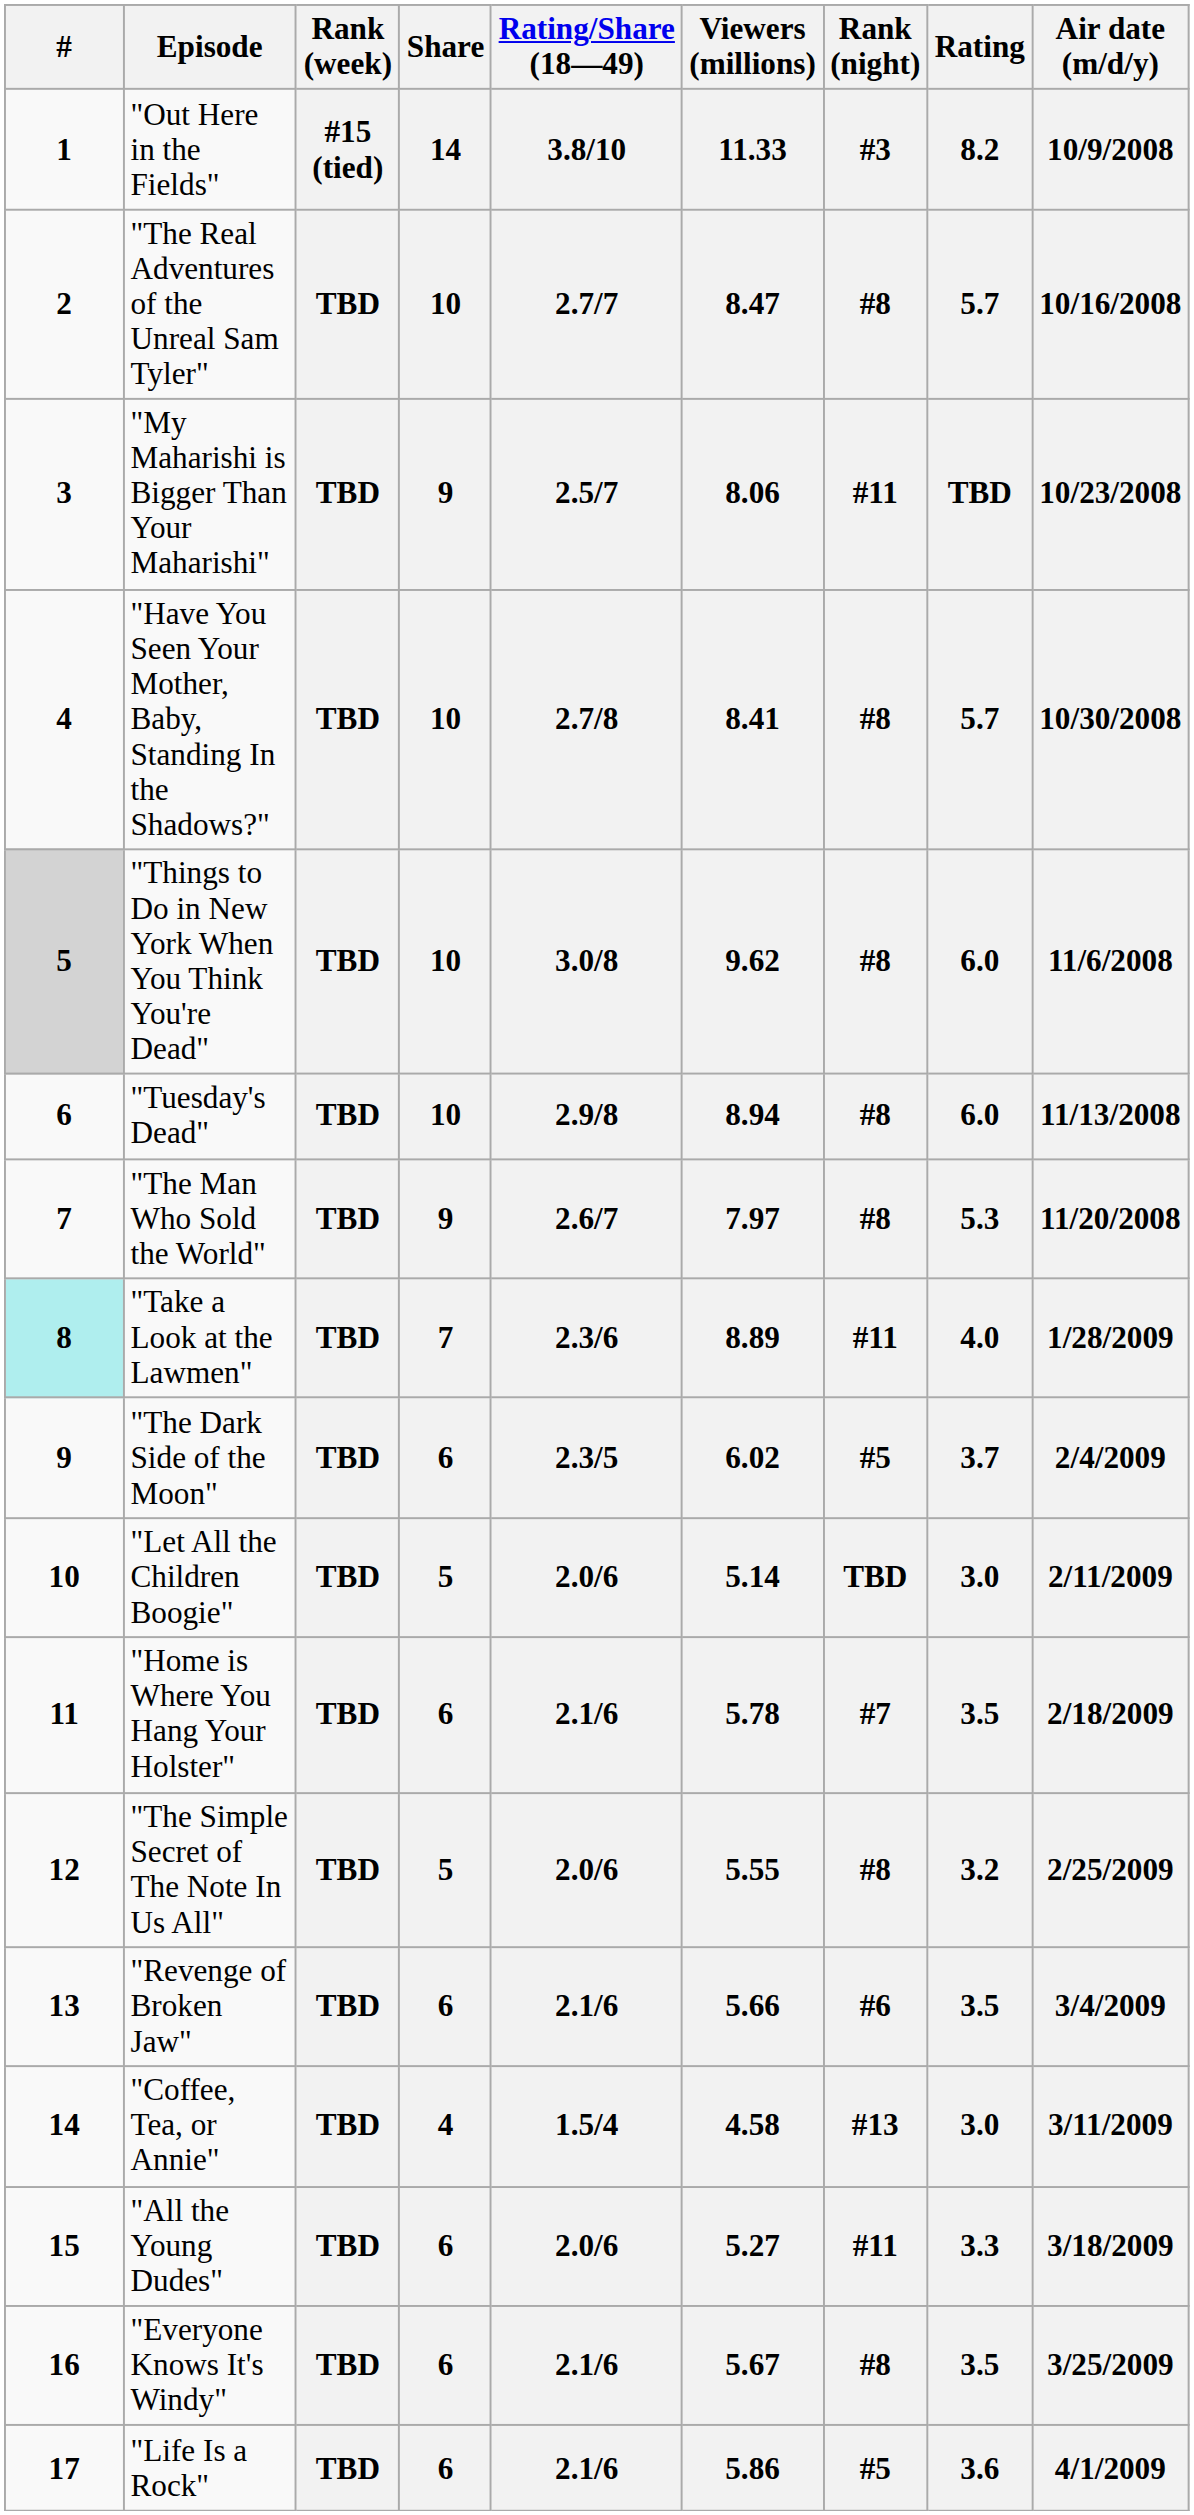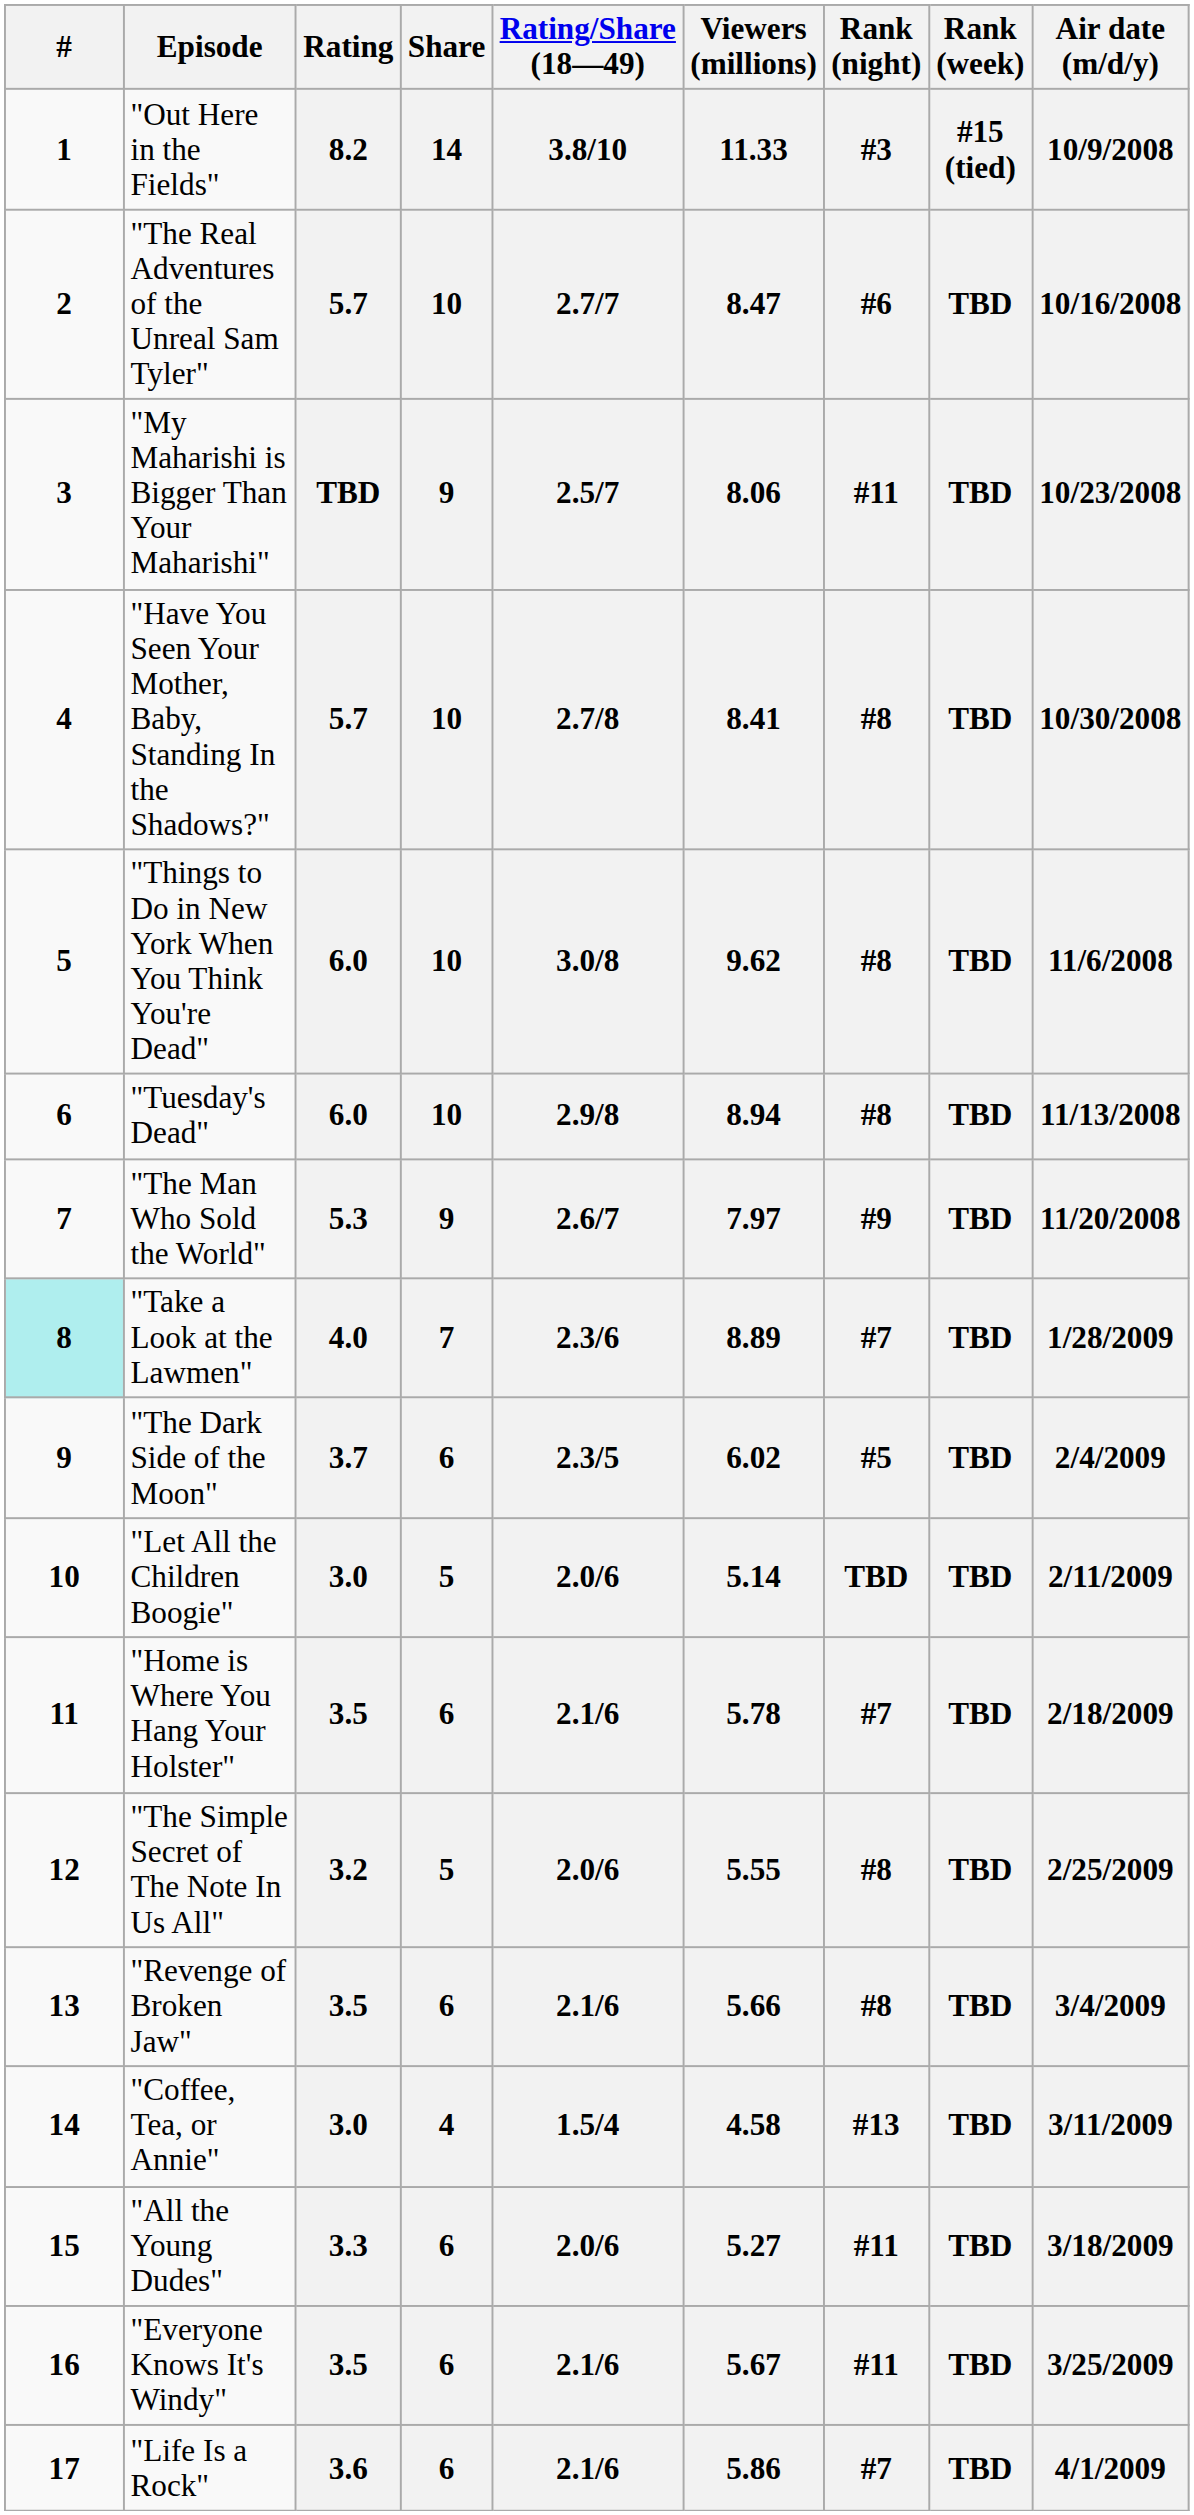columns swapped: Rating <-> Rank (week)
"The Real Adventures of the Unreal Sam Tyler" | Rank (night): #8 -> #6
"Things to Do in New York When You Think You're Dead" | #: lightgrey background -> no background
"The Man Who Sold the World" | Rank (night): #8 -> #9
"Take a Look at the Lawmen" | Rank (night): #11 -> #7
"Revenge of Broken Jaw" | Rank (night): #6 -> #8
"Everyone Knows It's Windy" | Rank (night): #8 -> #11
"Life Is a Rock" | Rank (night): #5 -> #7
